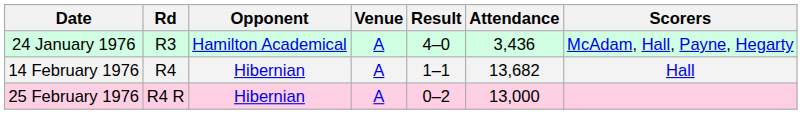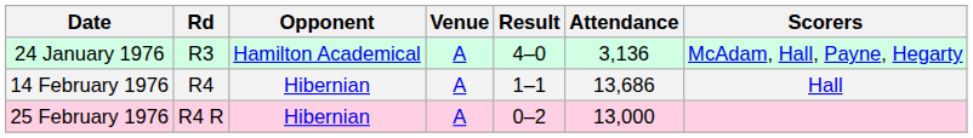24 January 1976 | Attendance: 3,436 -> 3,136
14 February 1976 | Attendance: 13,682 -> 13,686
